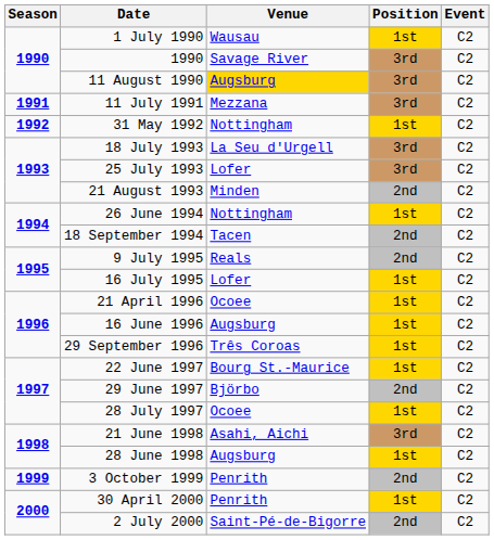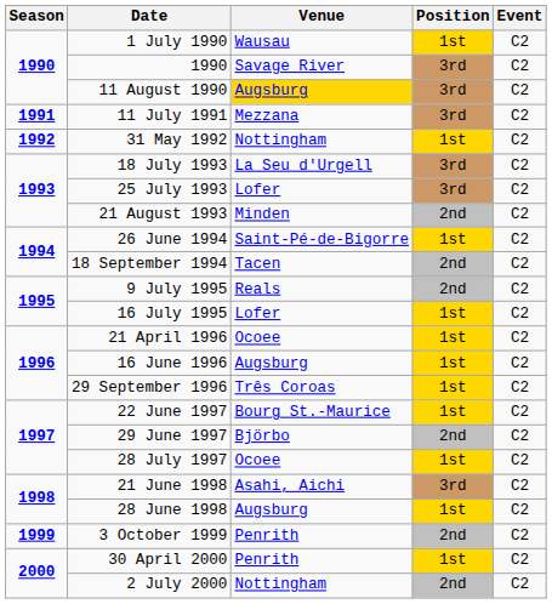26 June 1994 | Venue: Nottingham -> Saint-Pé-de-Bigorre
2 July 2000 | Venue: Saint-Pé-de-Bigorre -> Nottingham
